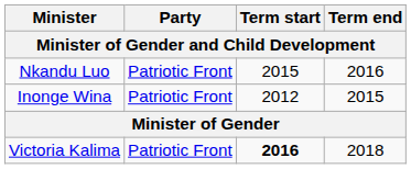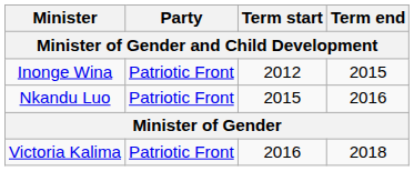rows swapped: Inonge Wina <-> Nkandu Luo
Victoria Kalima | Term start: bold -> normal
